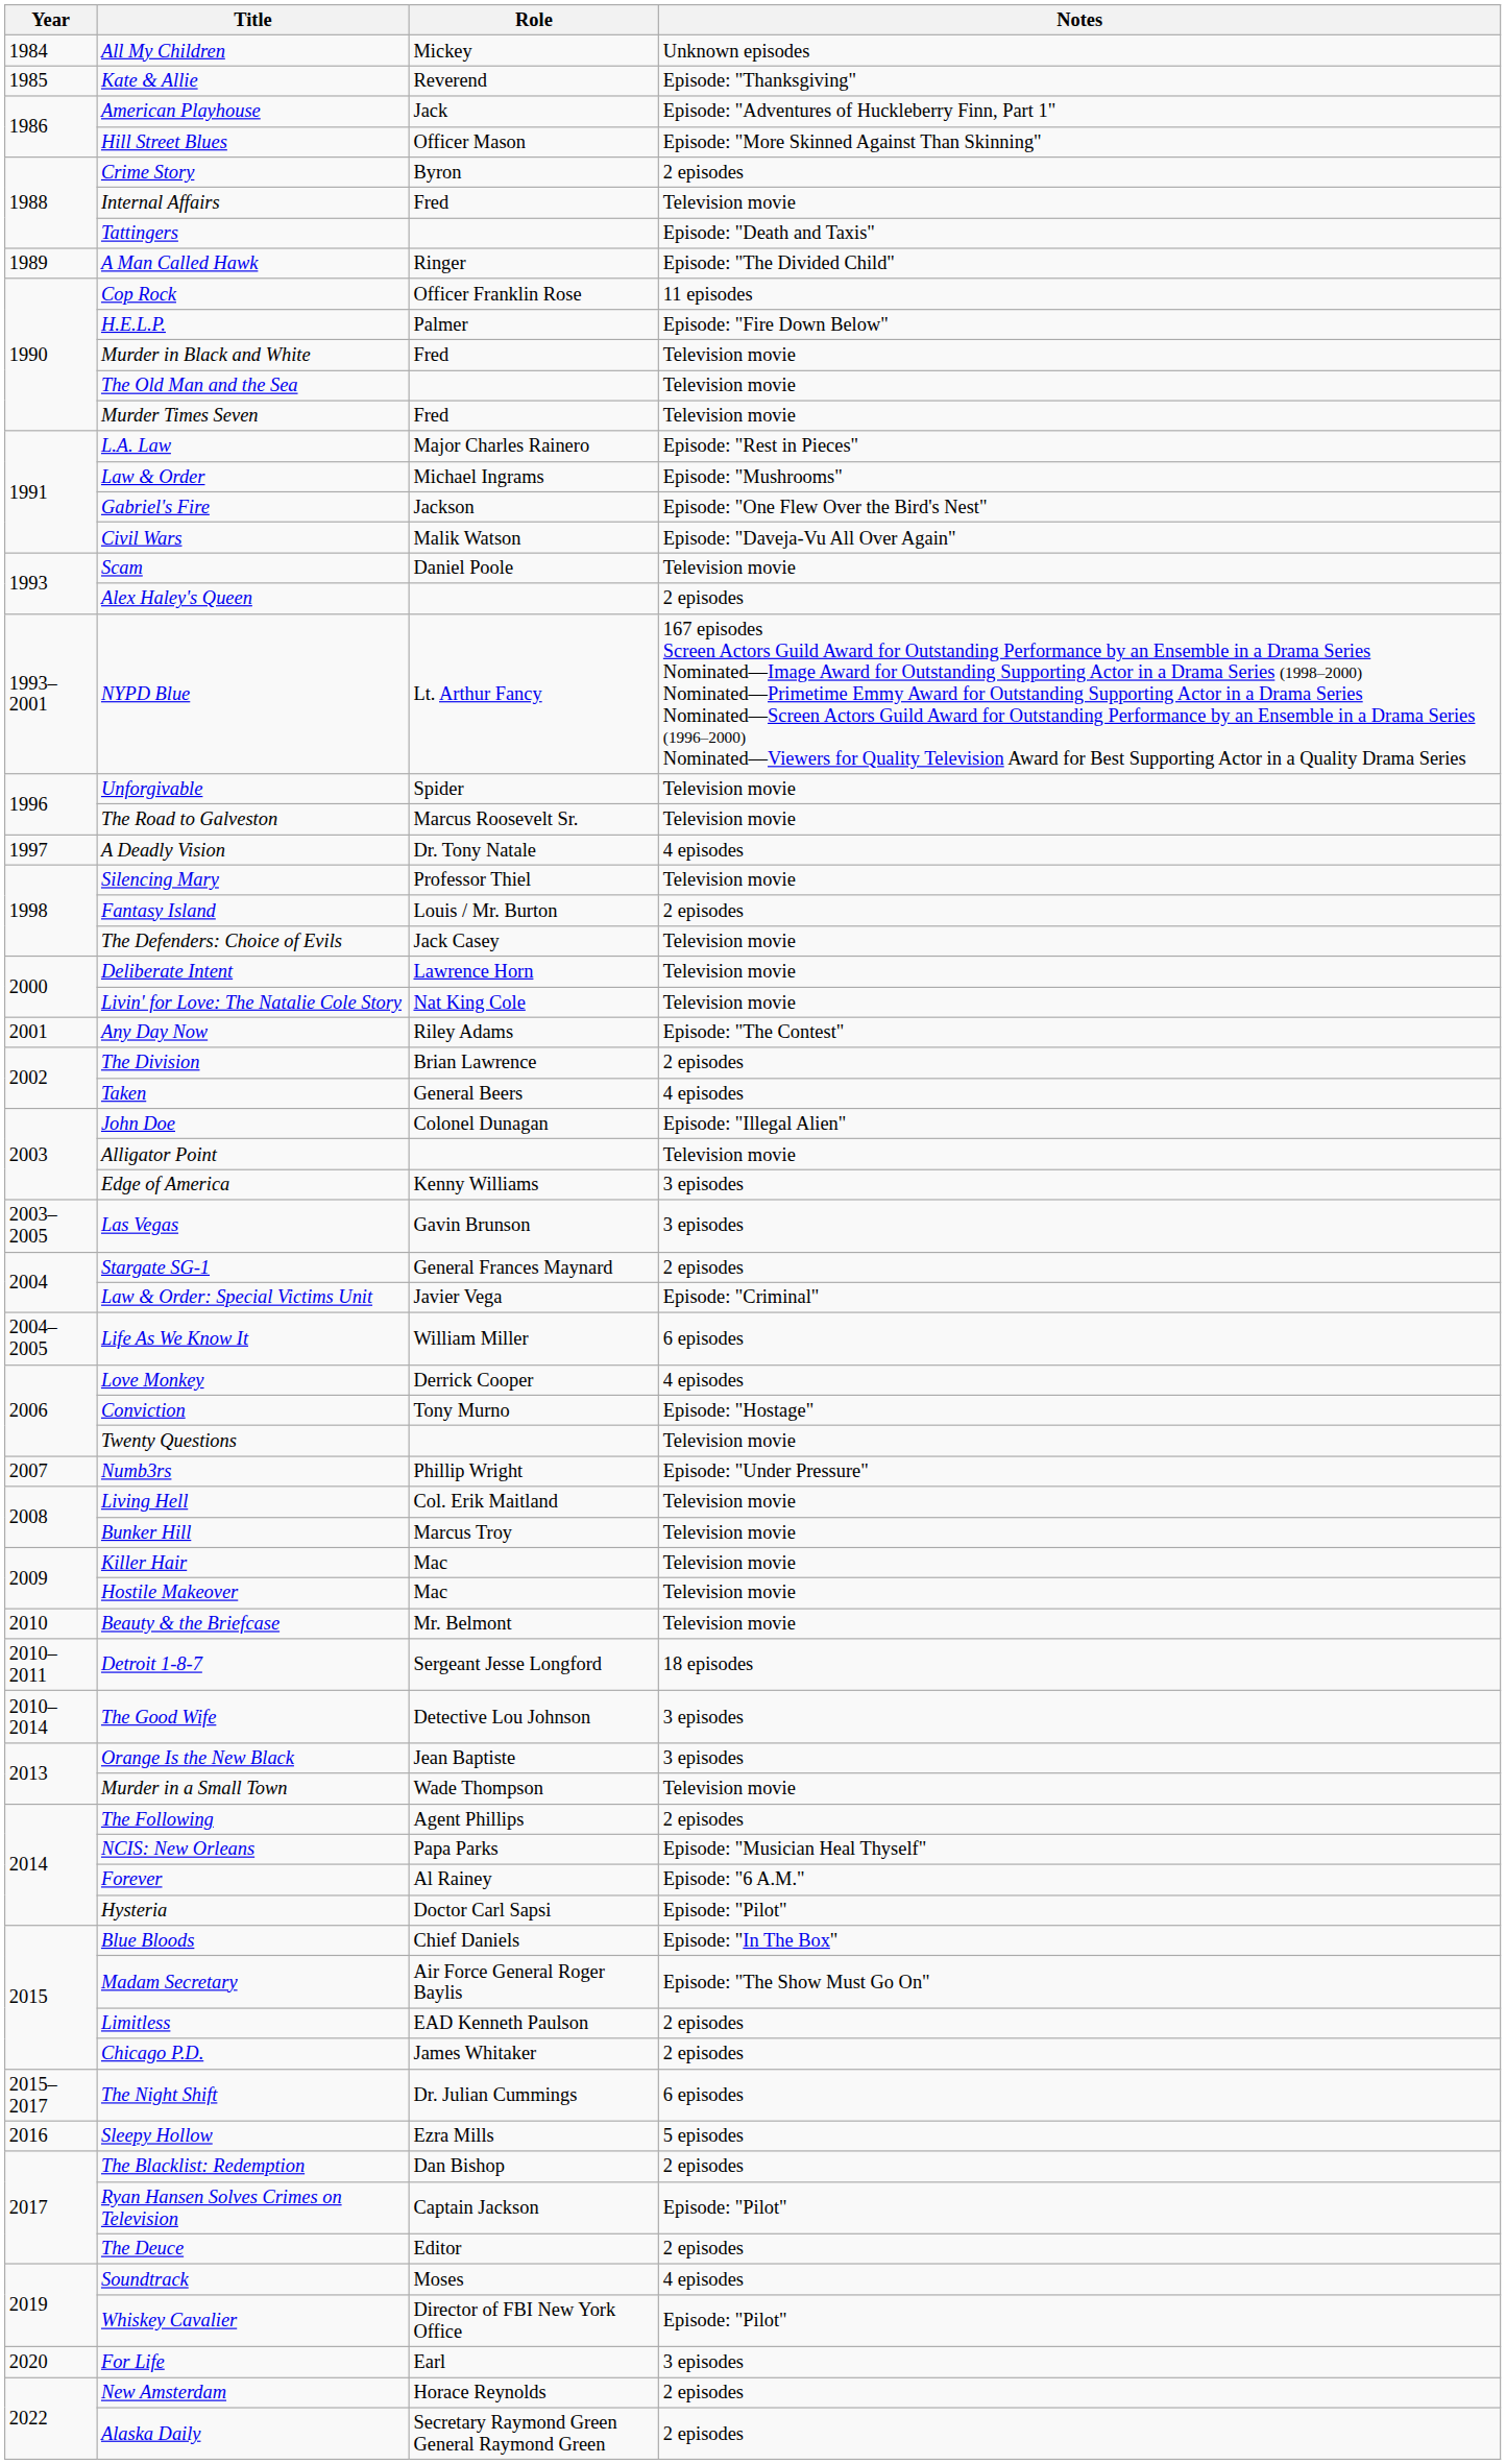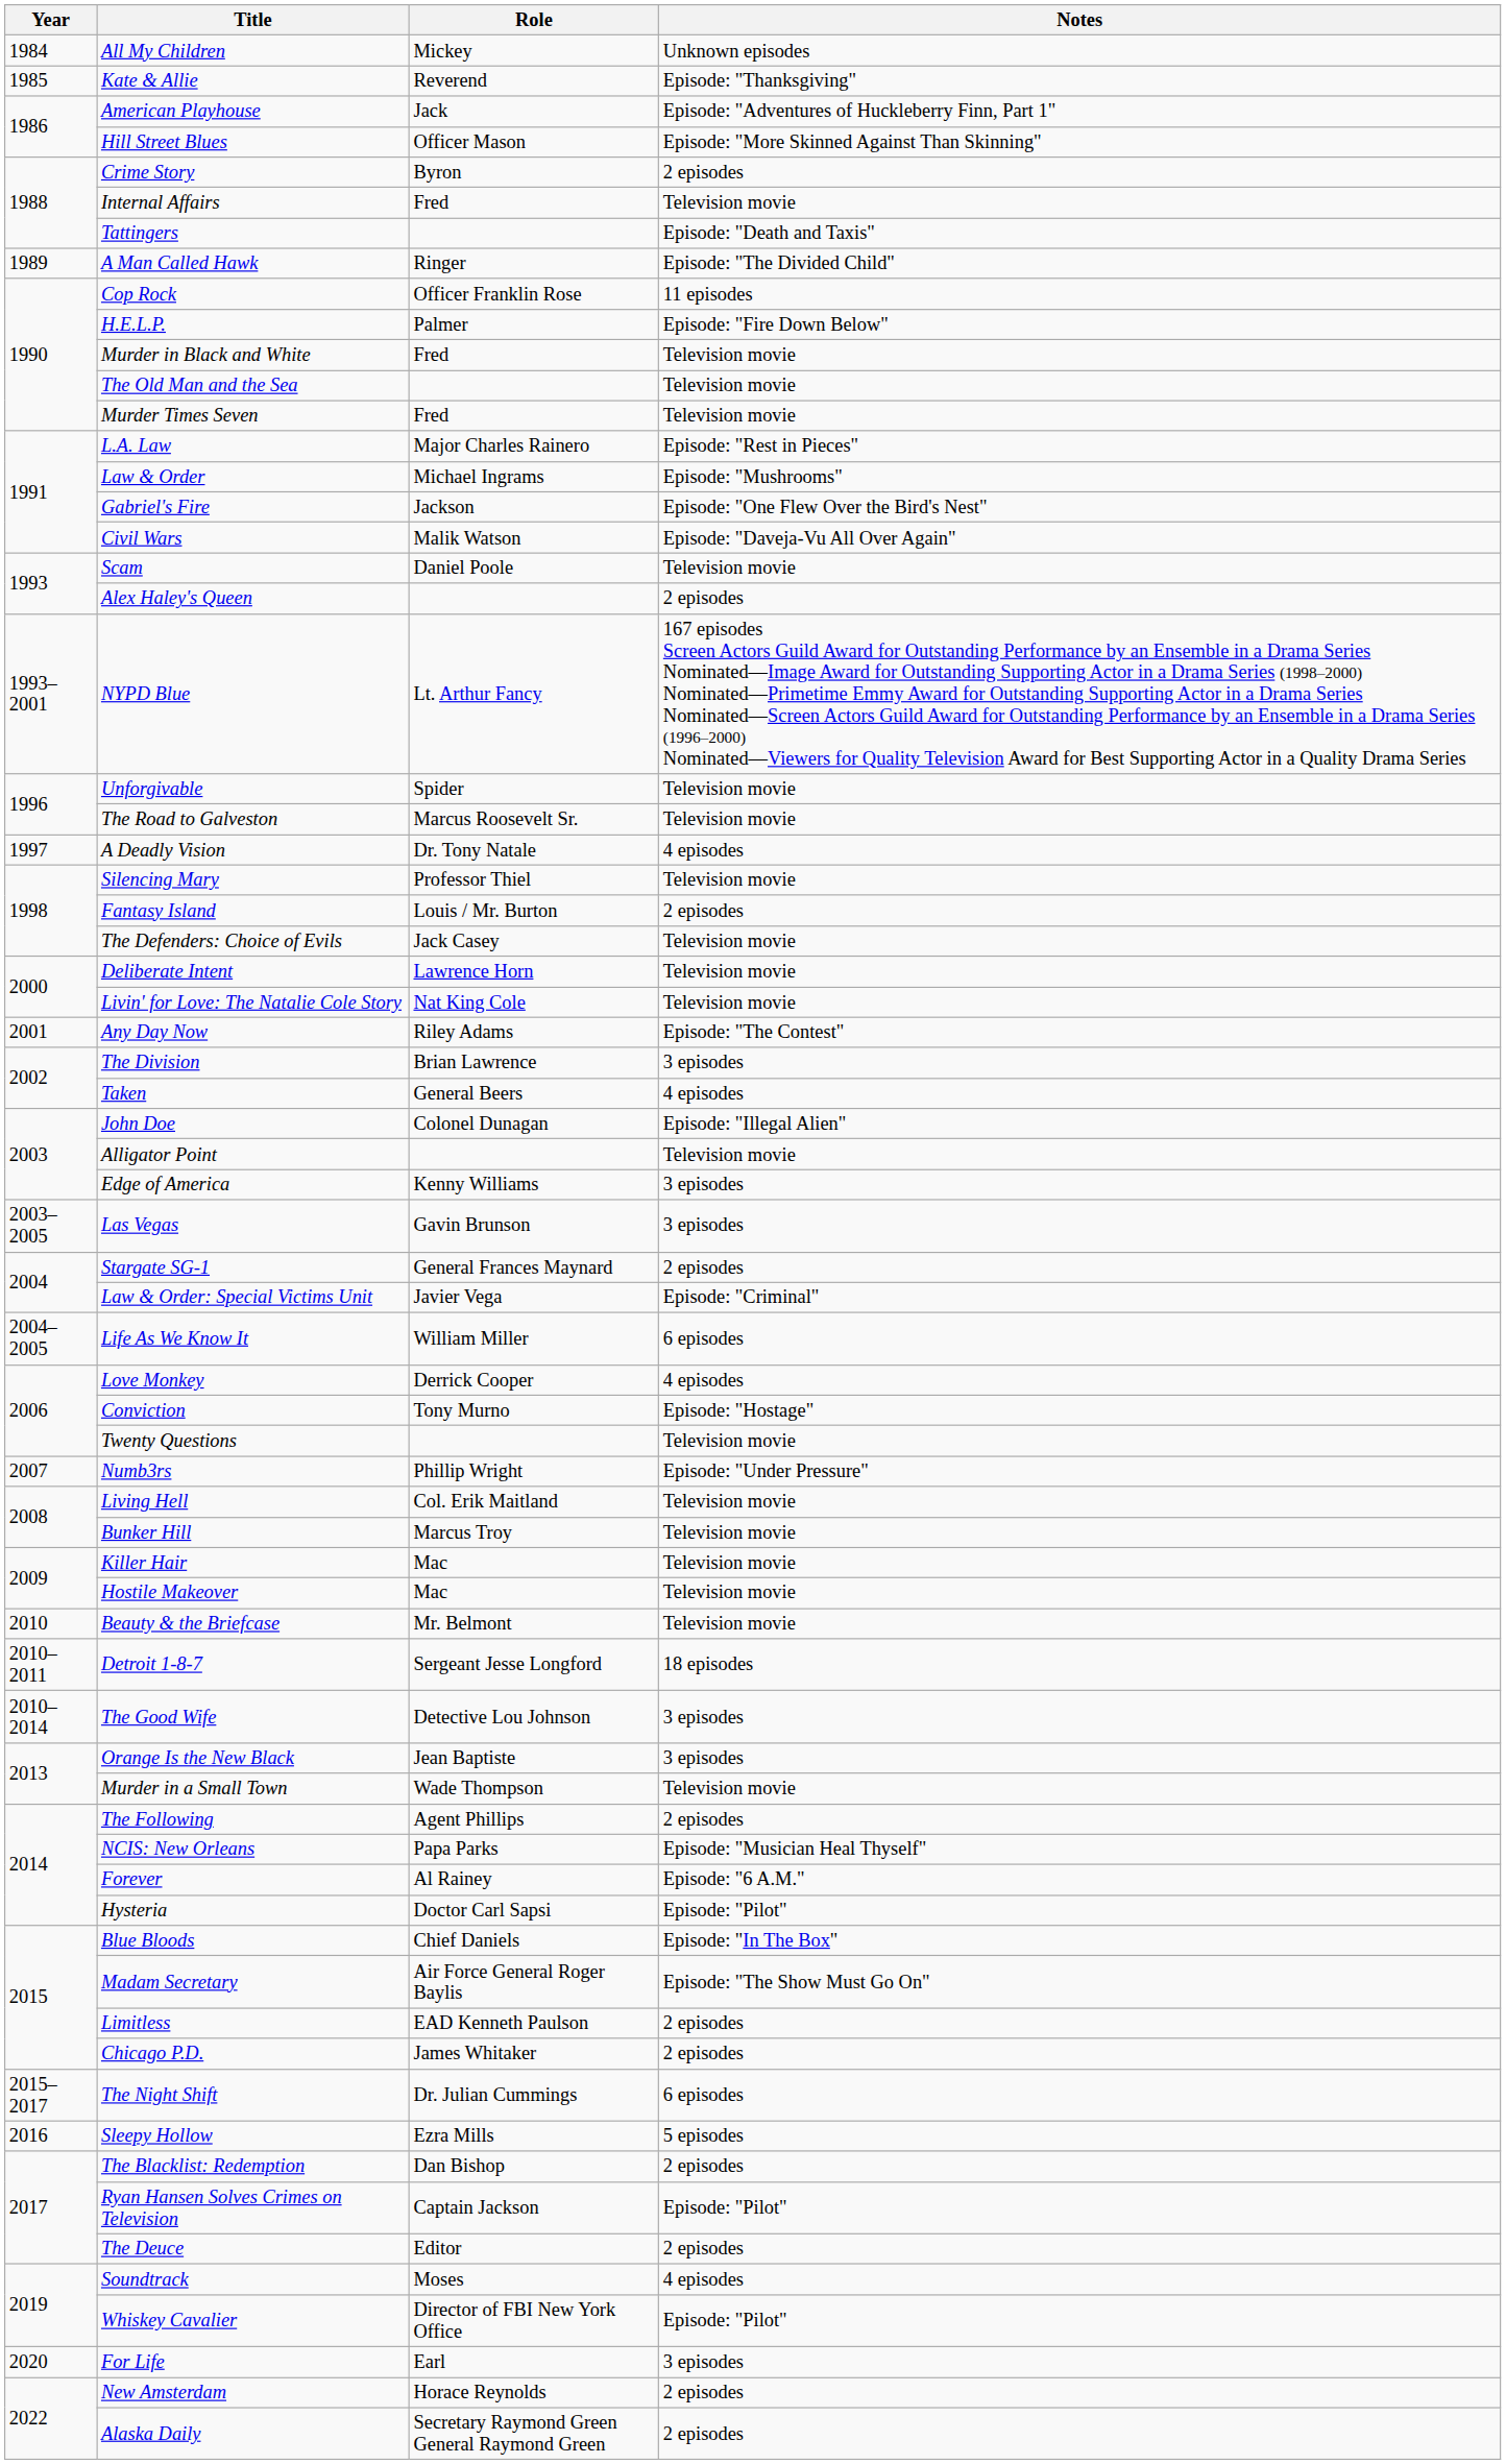The Division | Notes: 2 episodes -> 3 episodes
